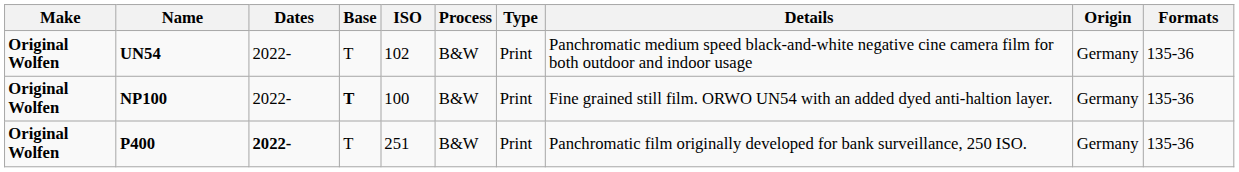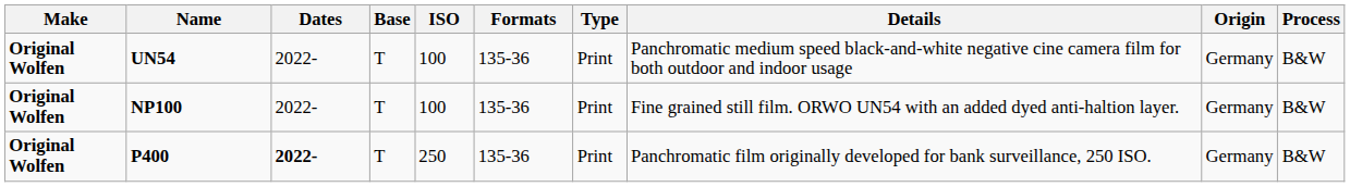columns swapped: Process <-> Formats
UN54 | ISO: 102 -> 100
NP100 | Base: bold -> normal
P400 | ISO: 251 -> 250
